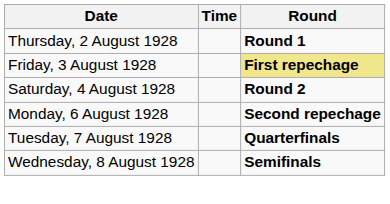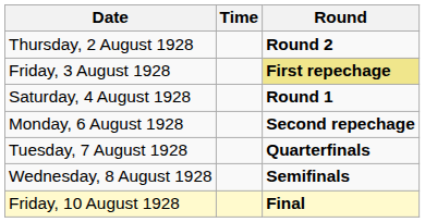Thursday, 2 August 1928 | Round: Round 1 -> Round 2
Saturday, 4 August 1928 | Round: Round 2 -> Round 1
+ row: Friday, 10 August 1928 | Final
